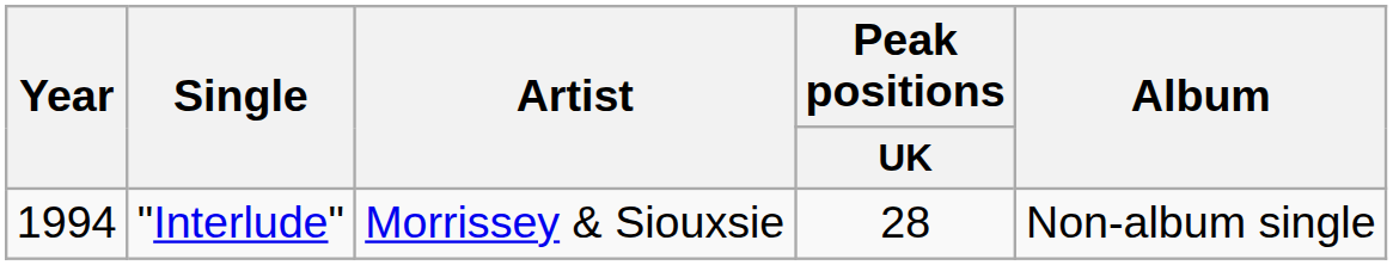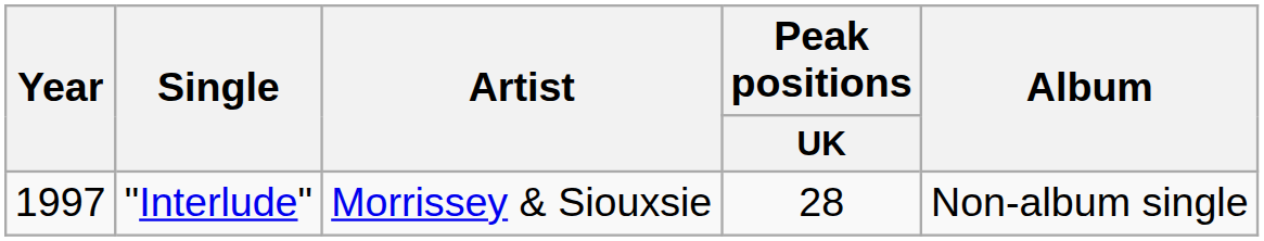"Interlude" | Year: 1994 -> 1997
